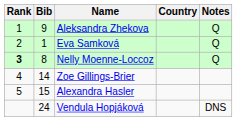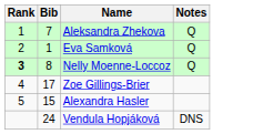- column: Country
Aleksandra Zhekova | Bib: 9 -> 7
Zoe Gillings-Brier | Bib: 14 -> 17
